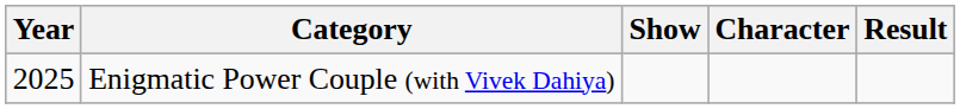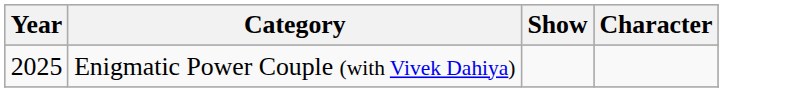- column: Result
